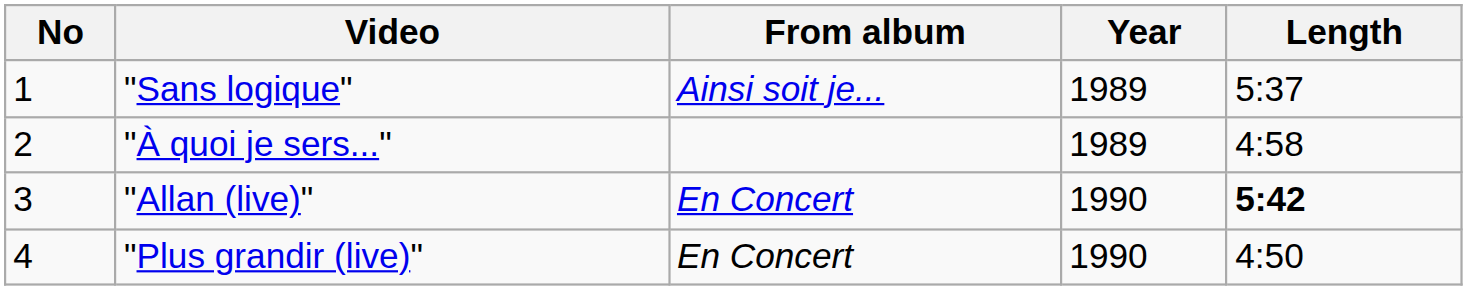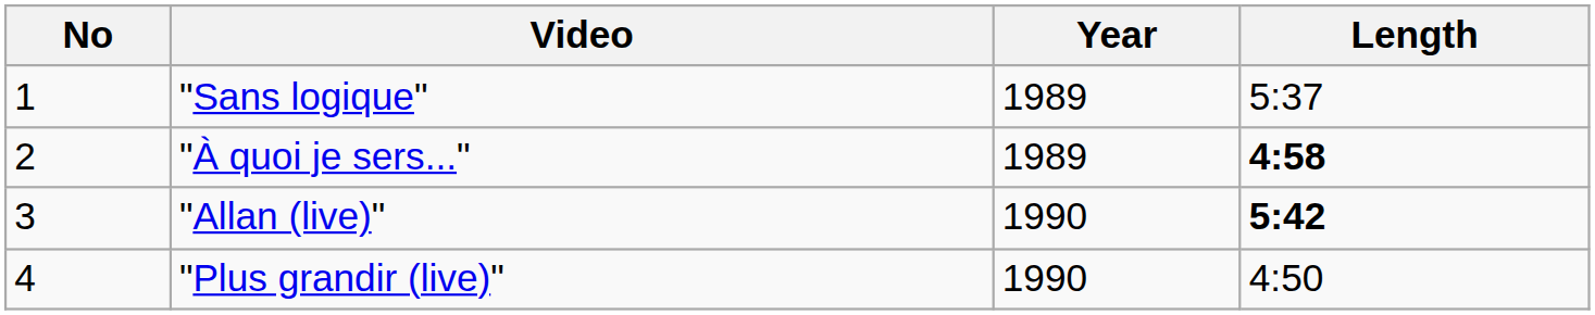- column: From album | Ainsi soit je... | En Concert | En Concert
"À quoi je sers..." | Length: normal -> bold
